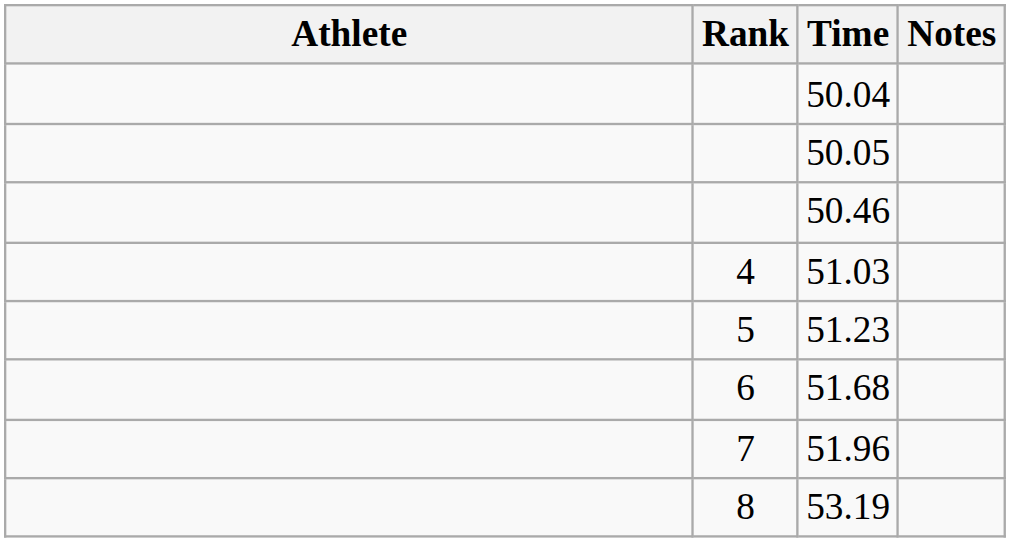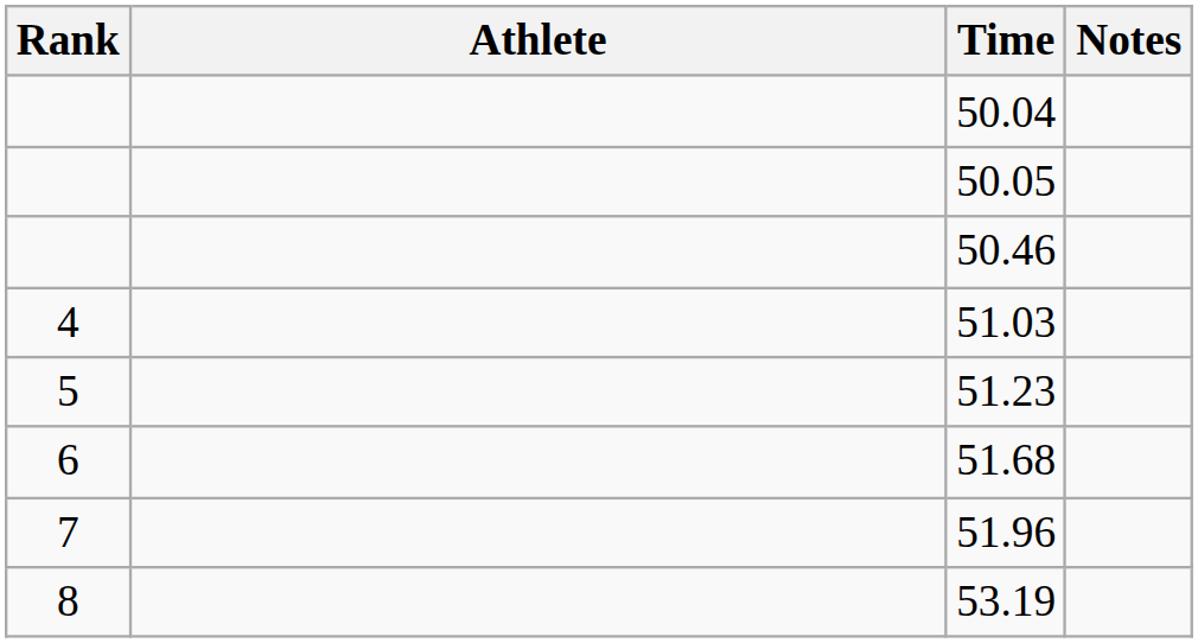columns swapped: Rank <-> Athlete
